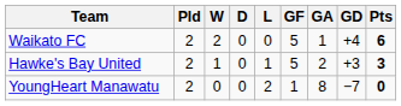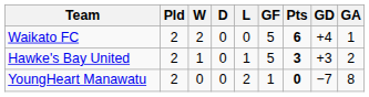columns swapped: GA <-> Pts
